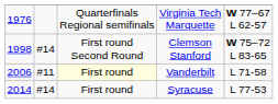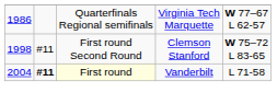Virginia Tech Marquette | column 1: 1976 -> 1986
Clemson Stanford | column 2: #14 -> #11
Vanderbilt | column 1: 2006 -> 2004
Vanderbilt | column 2: normal -> bold
- row: 2014 | #14 | First round | Syracuse | L 77-53
